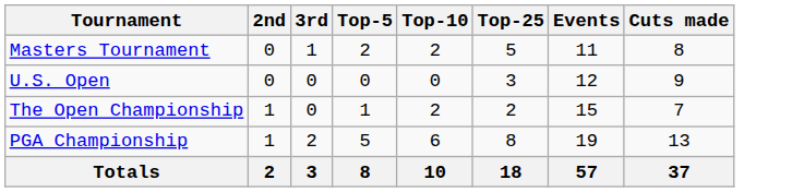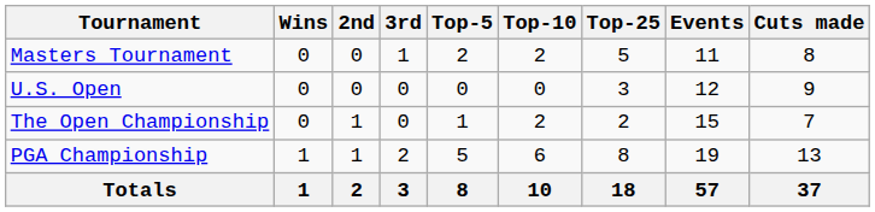+ column: Wins | 0 | 0 | 0 | 1 | 1
